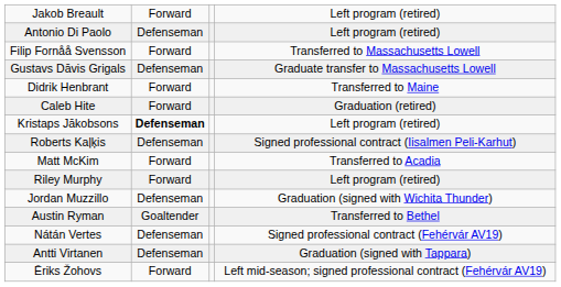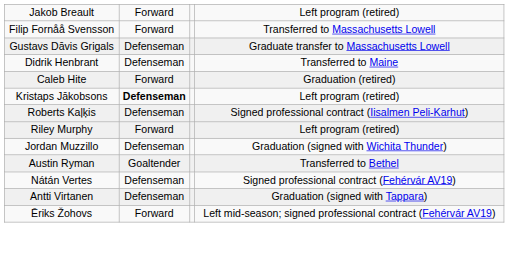- row: Antonio Di Paolo | Defenseman | Left program (retired)
Didrik Henbrant | column 2: Forward -> Defenseman
- row: Matt McKim | Forward | Transferred to Acadia
